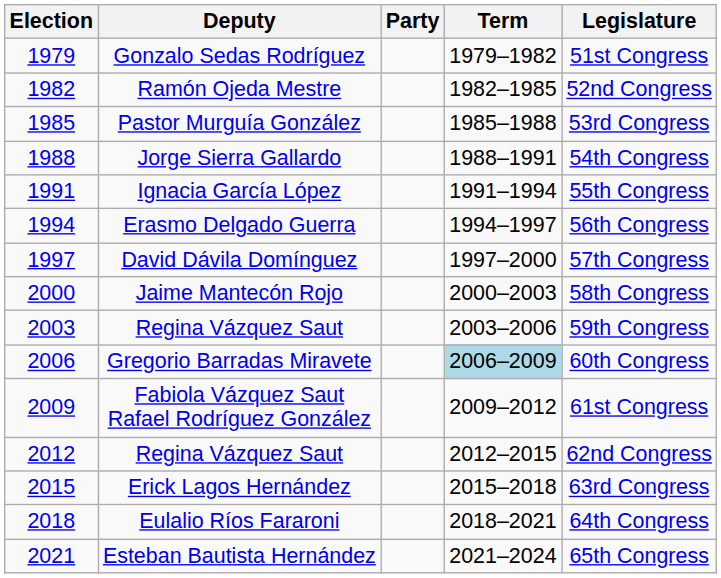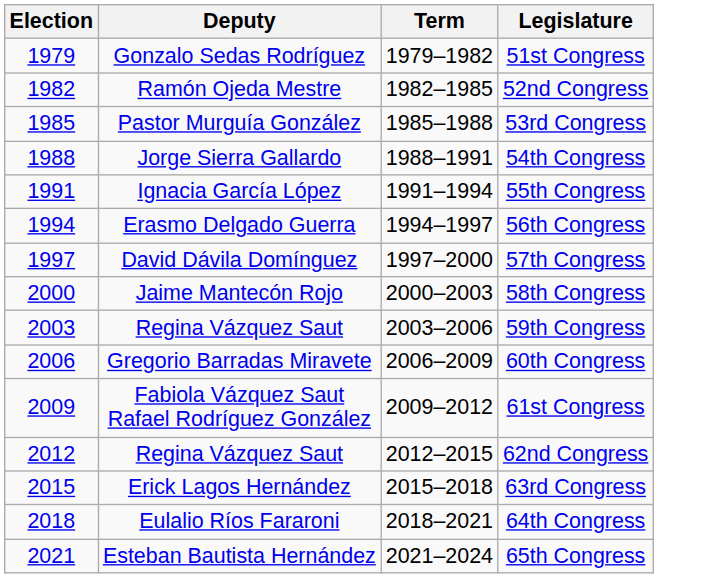- column: Party
Gregorio Barradas Miravete | Term: lightblue background -> no background
